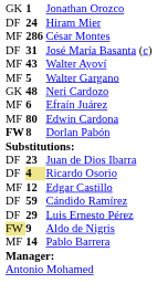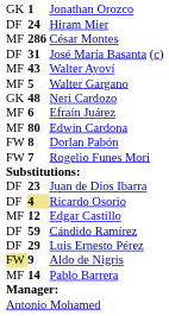Dorlan Pabón | column 1: bold -> normal
+ row: FW | 7 | Rogelio Funes Mori
